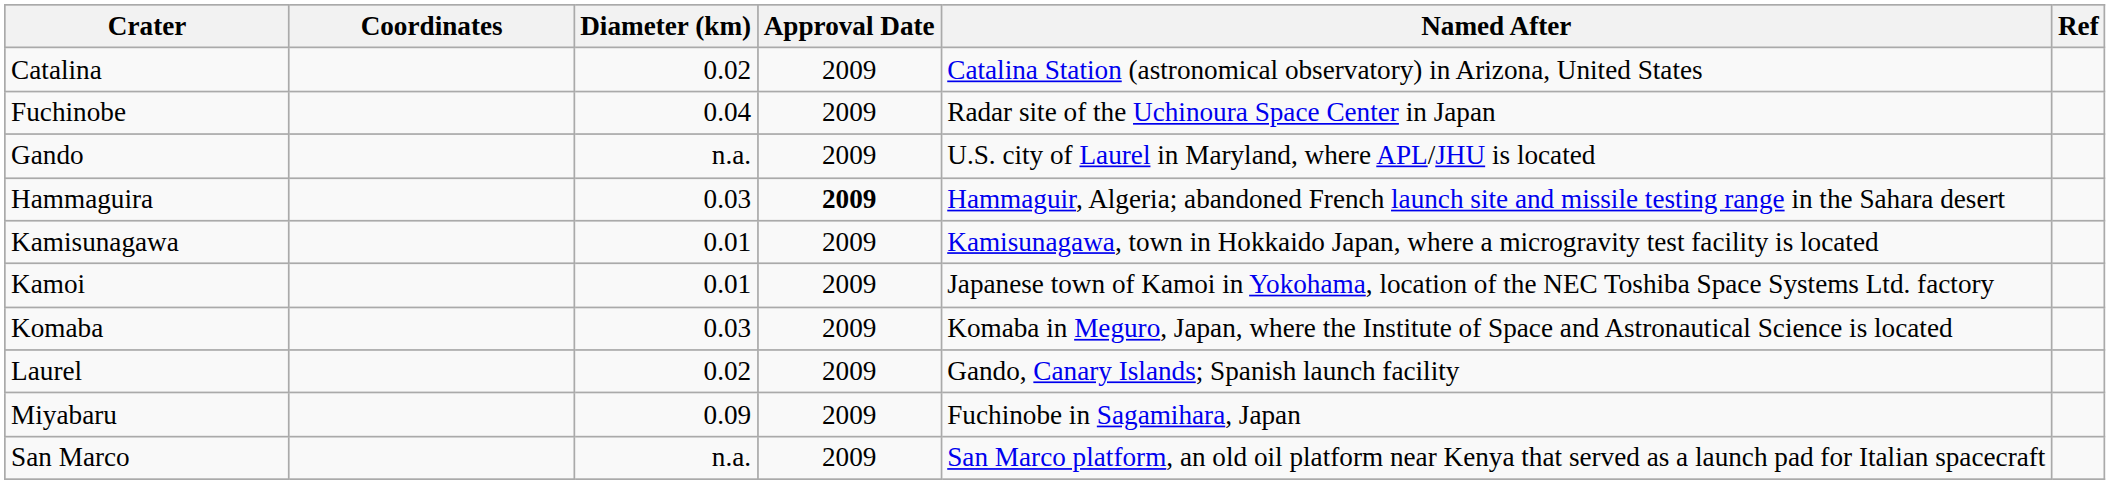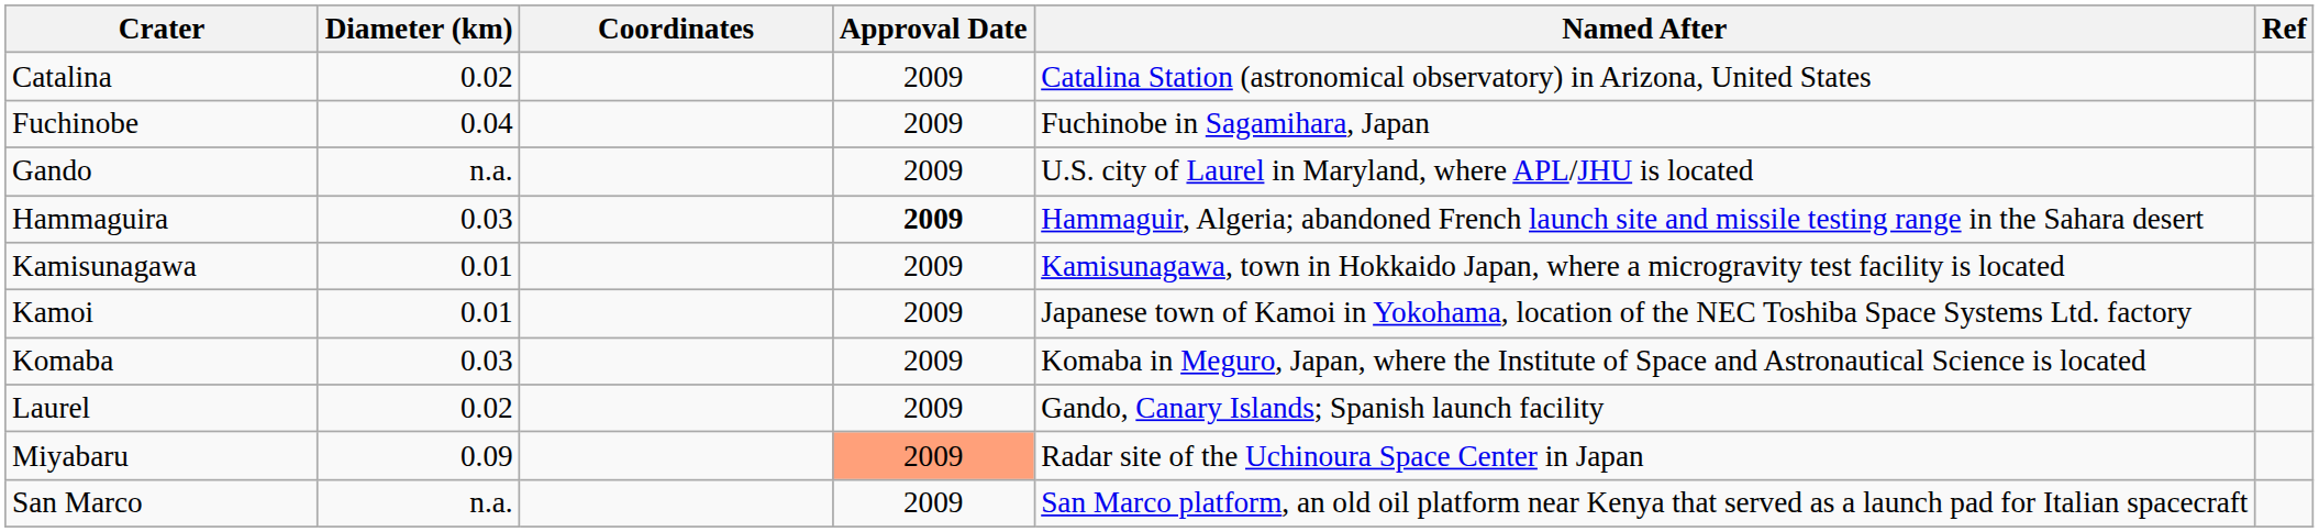columns swapped: Coordinates <-> Diameter (km)
Fuchinobe | Named After: Radar site of the Uchinoura Space Center in Japan -> Fuchinobe in Sagamihara, Japan
Miyabaru | Approval Date: no background -> lightsalmon background
Miyabaru | Named After: Fuchinobe in Sagamihara, Japan -> Radar site of the Uchinoura Space Center in Japan
